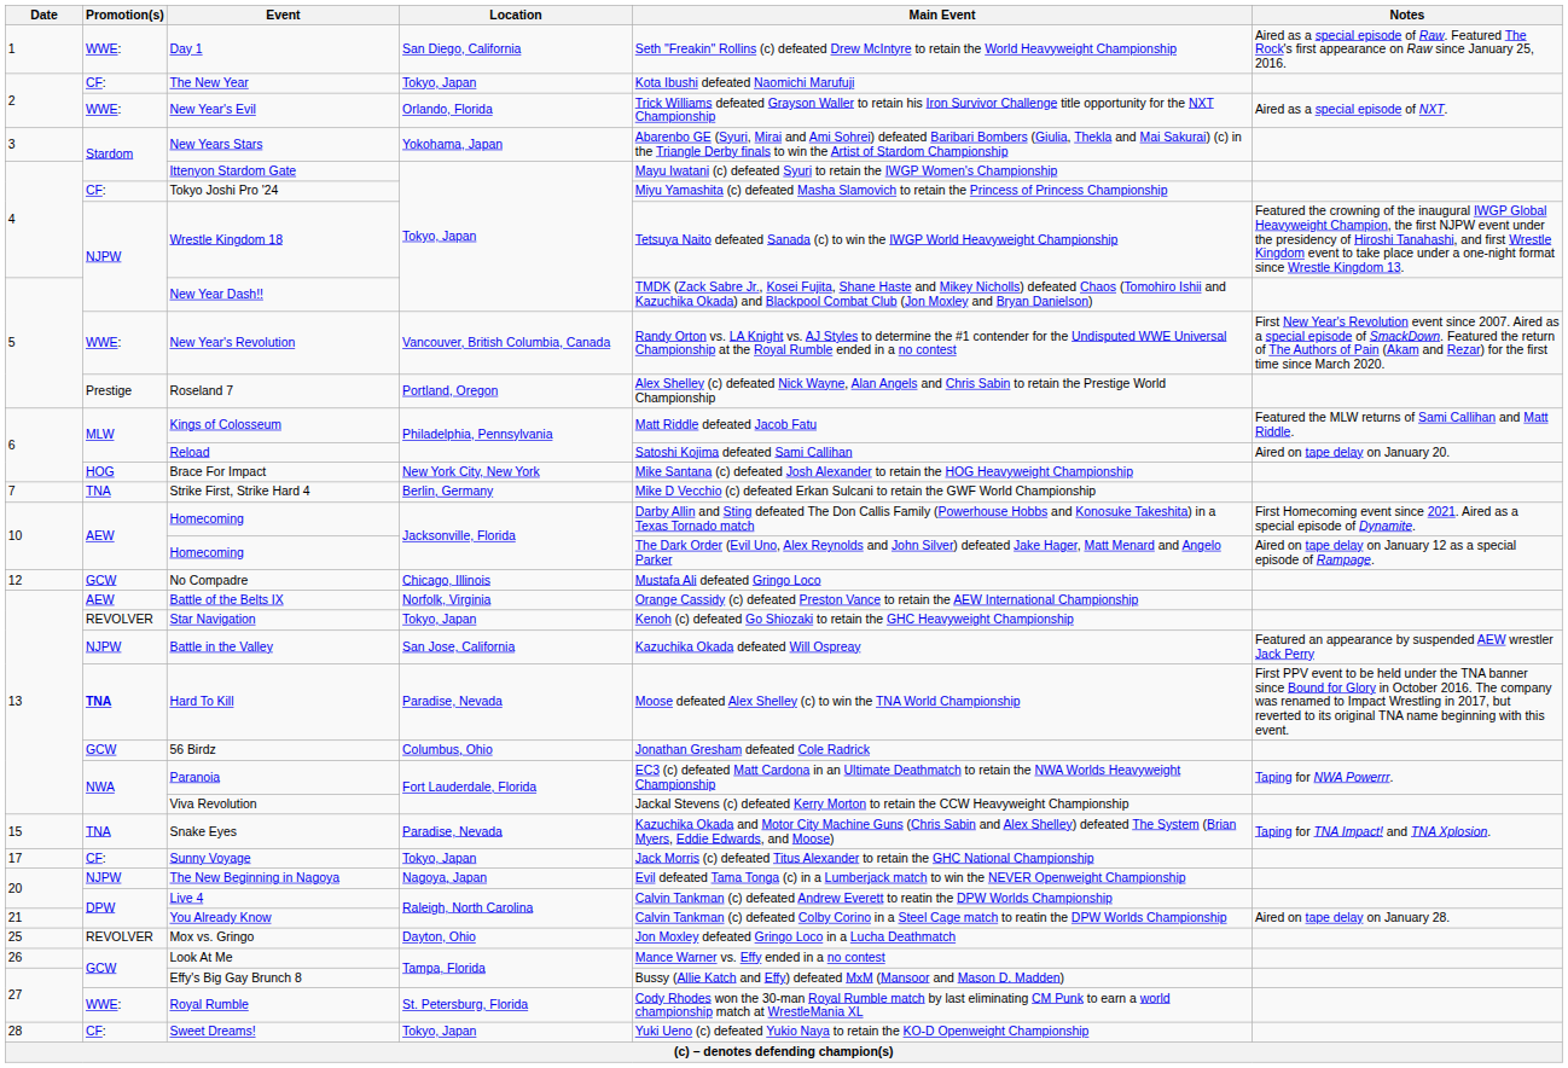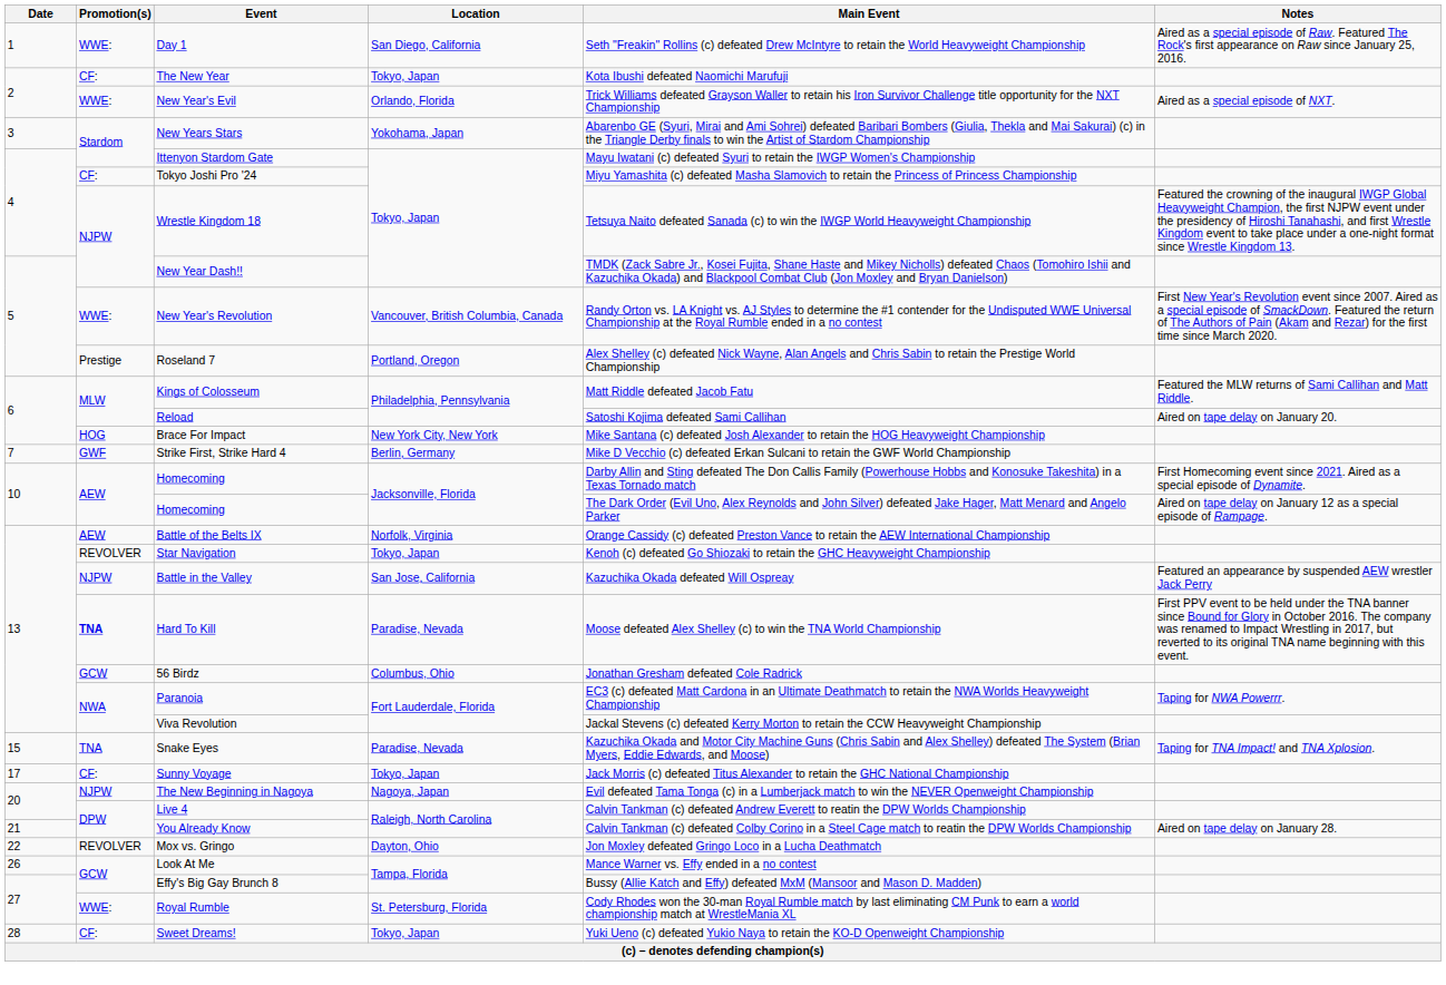Strike First, Strike Hard 4 | Promotion(s): TNA -> GWF
- row: 12 | GCW | No Compadre | Chicago, Illinois | Mustafa Ali defeated Gringo Loco
Mox vs. Gringo | Date: 25 -> 22
